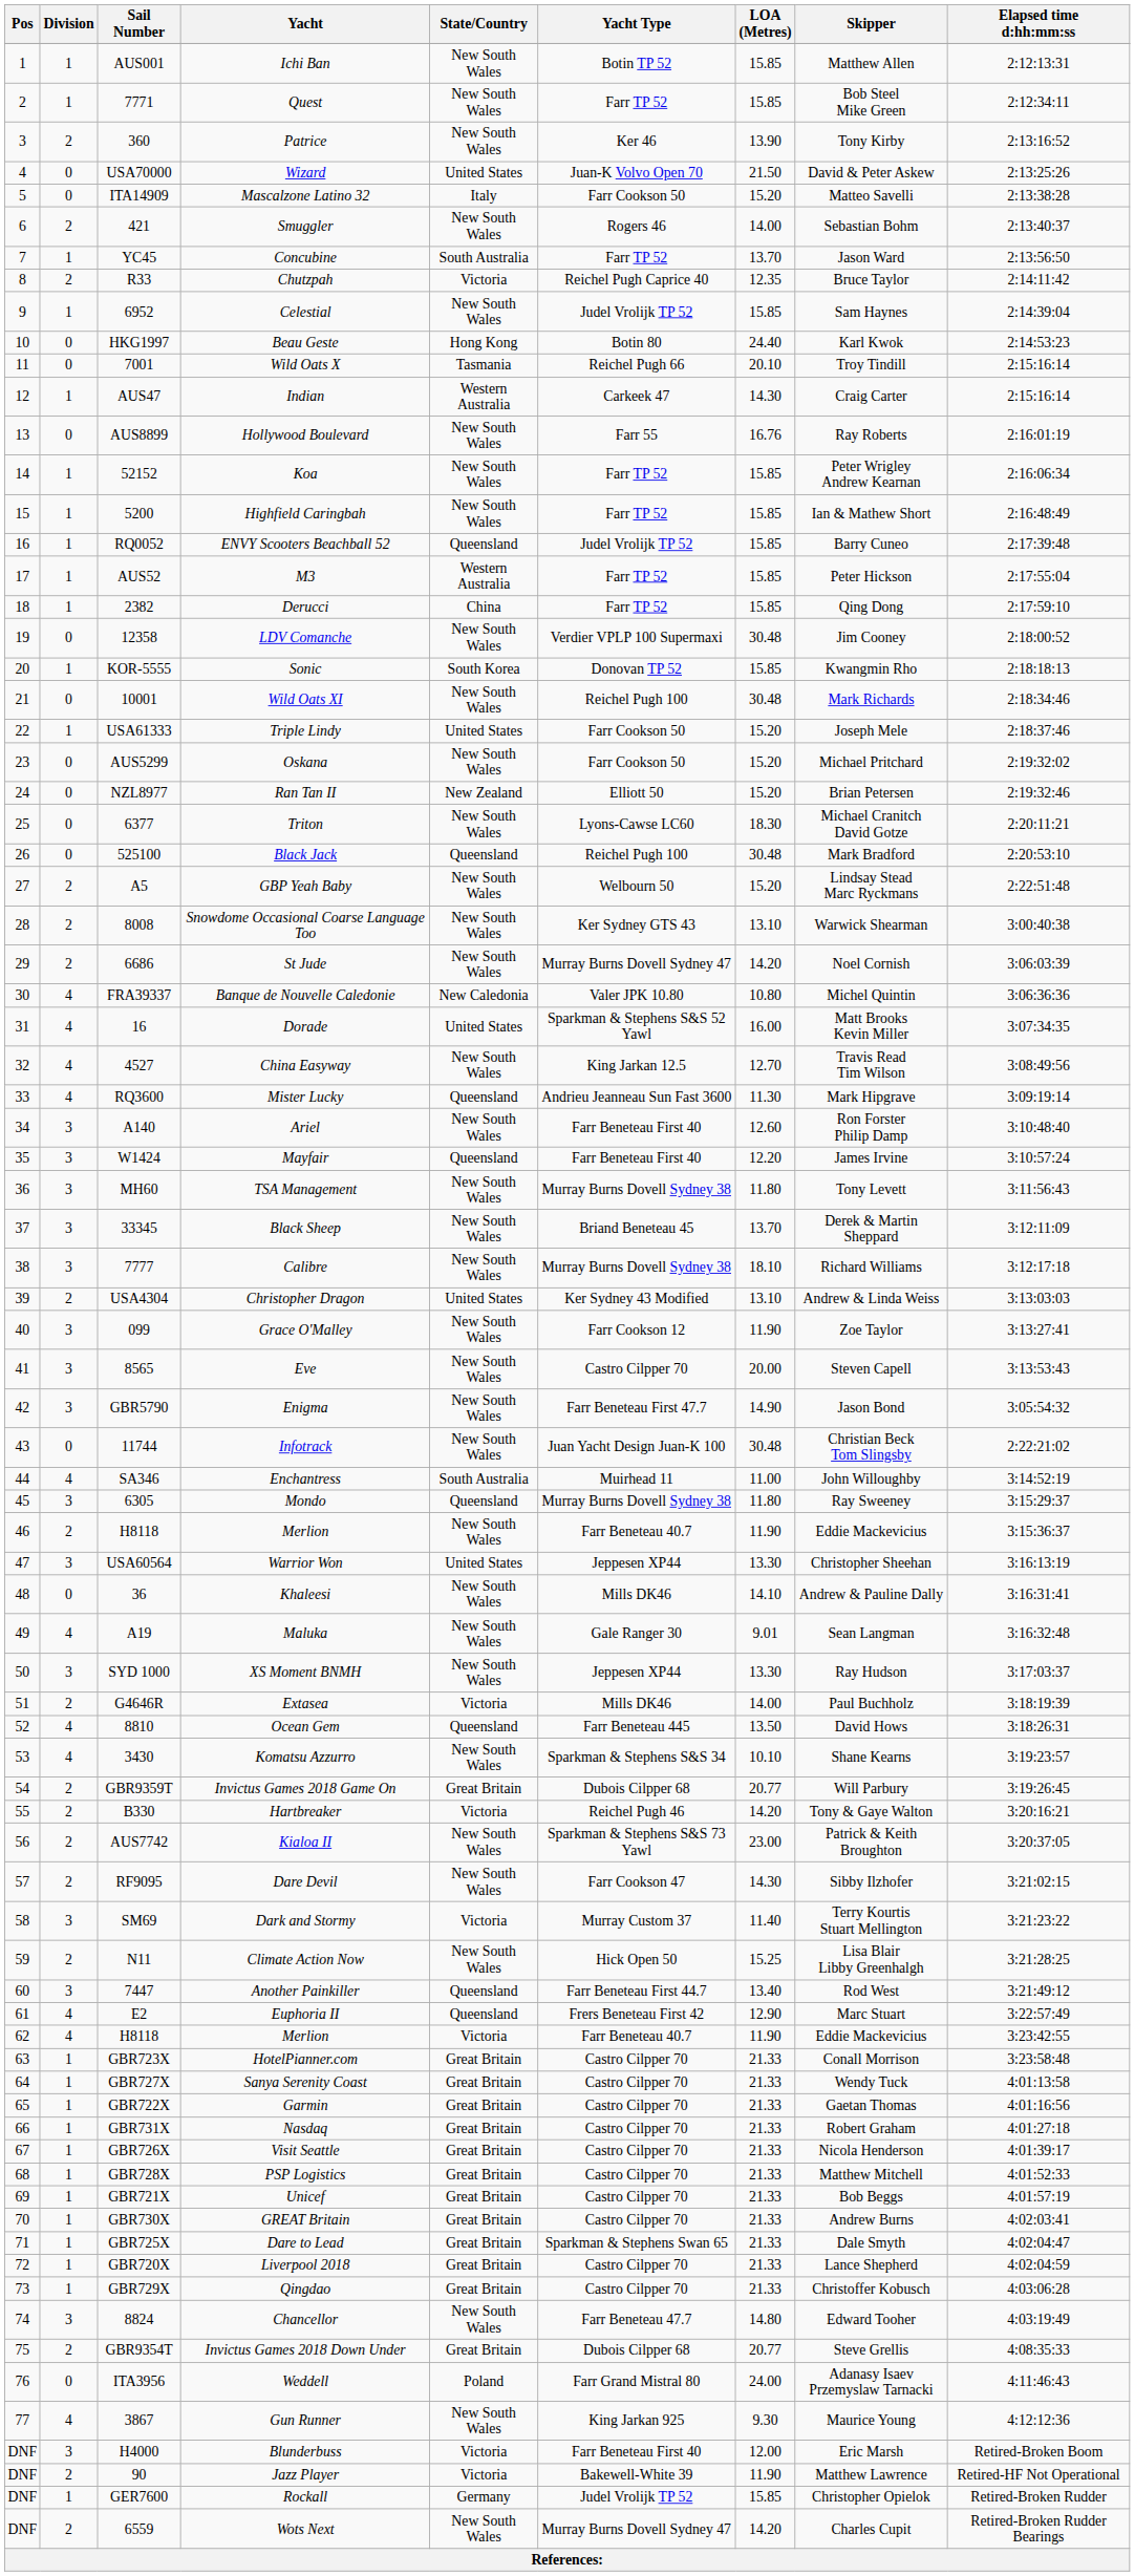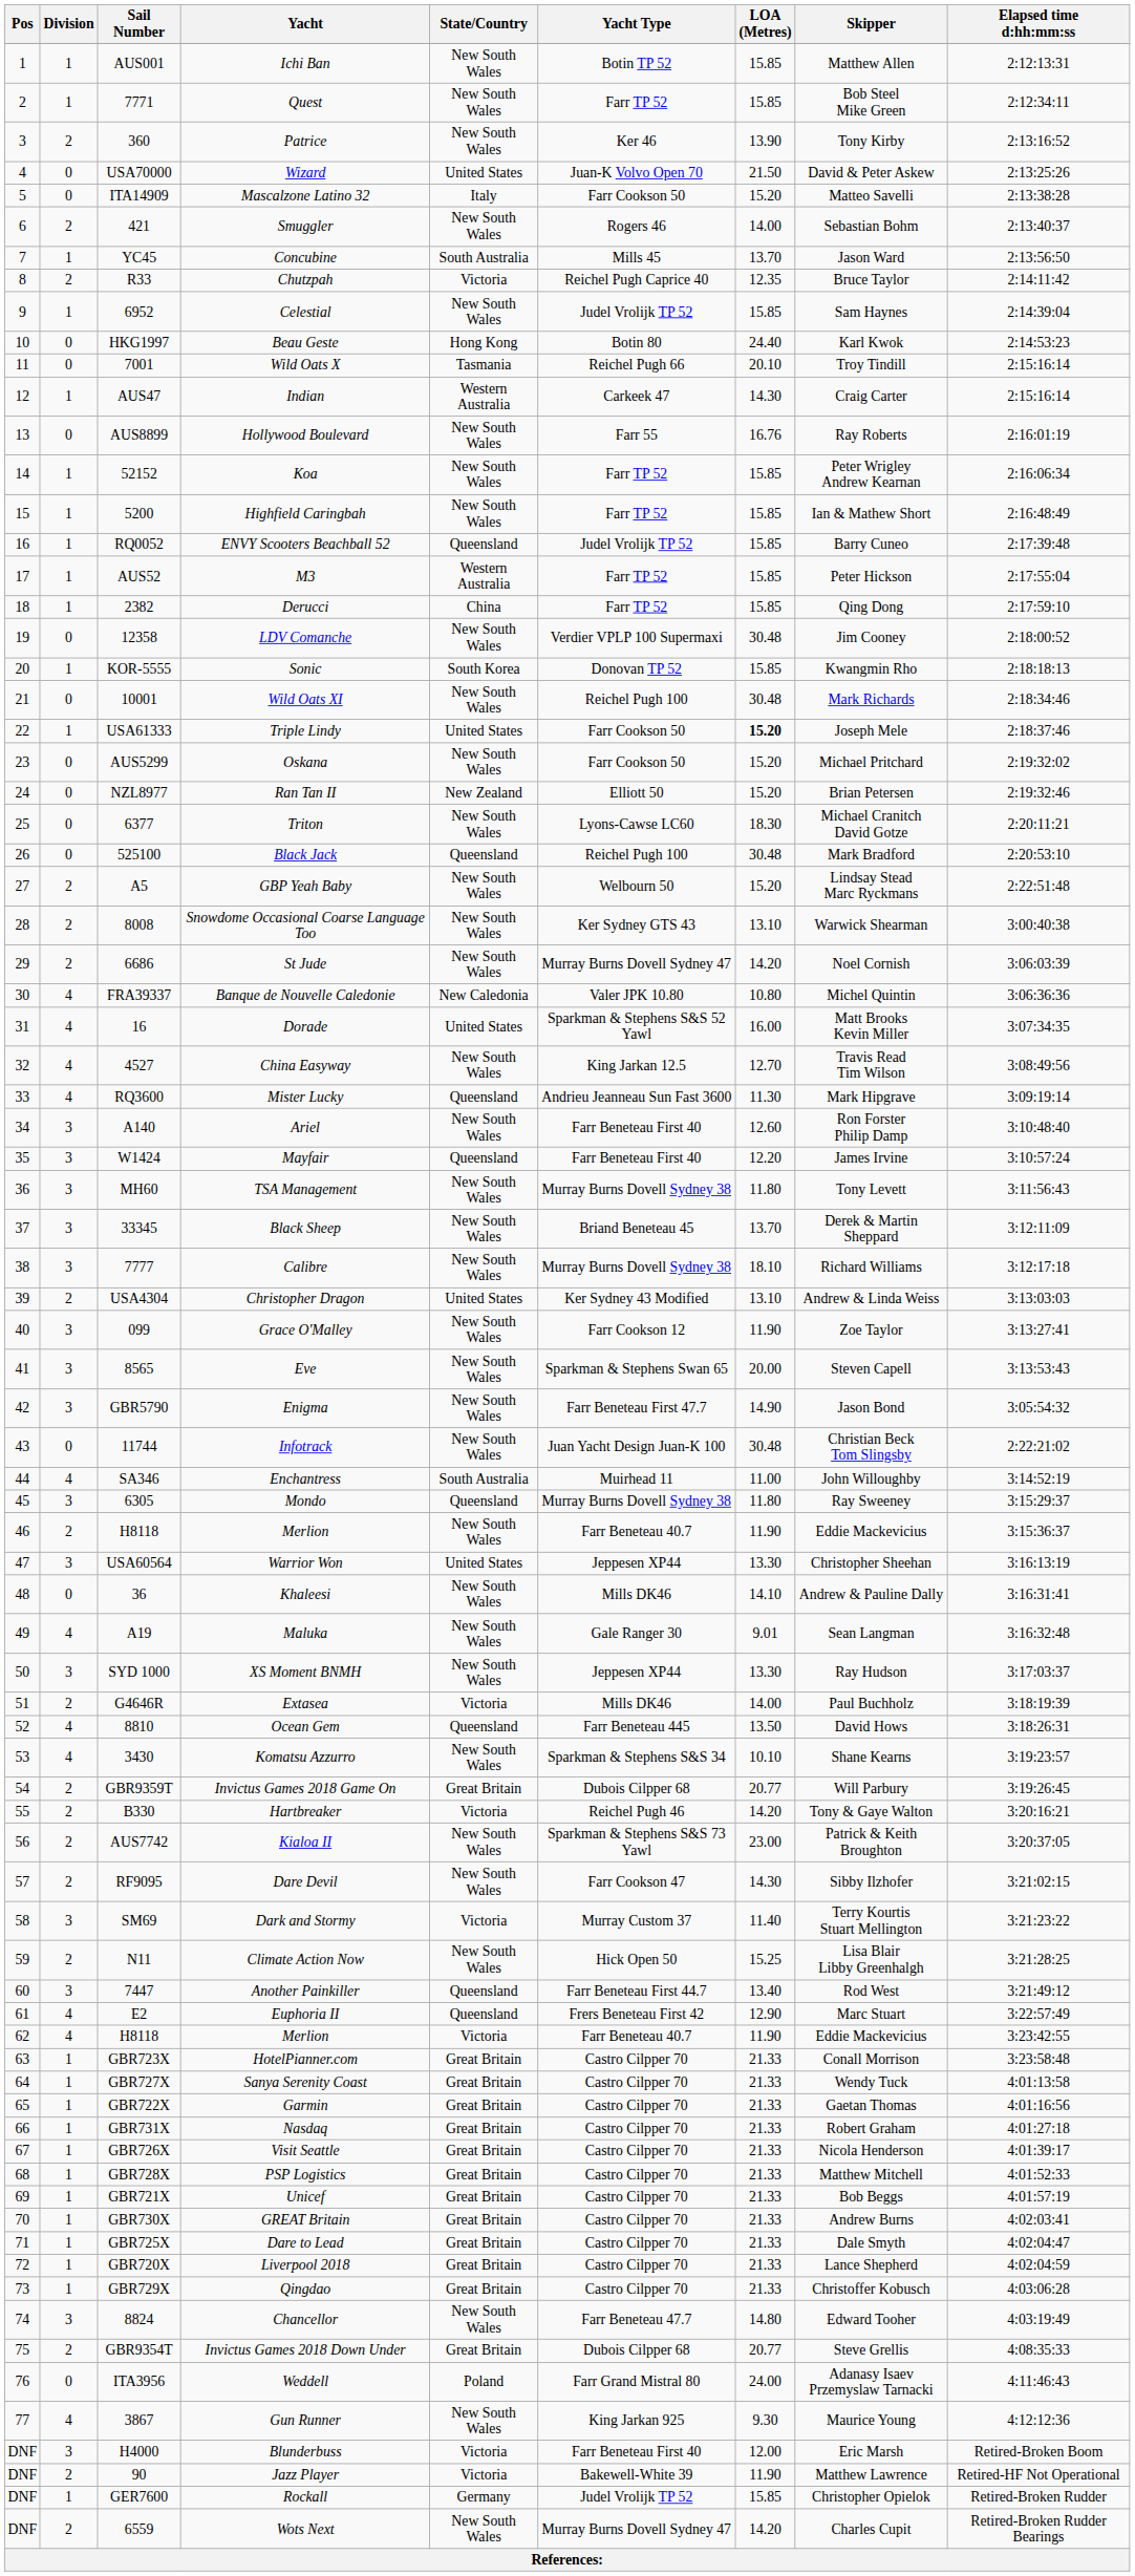Concubine | Yacht Type: Farr TP 52 -> Mills 45
Triple Lindy | LOA (Metres): normal -> bold
Eve | Yacht Type: Castro Cilpper 70 -> Sparkman & Stephens Swan 65
Dare to Lead | Yacht Type: Sparkman & Stephens Swan 65 -> Castro Cilpper 70
